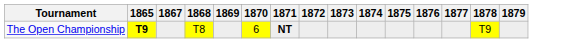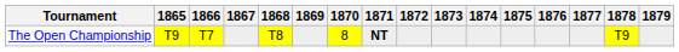+ column: 1866 | T7
The Open Championship | 1865: bold -> normal
The Open Championship | 1870: 6 -> 8
